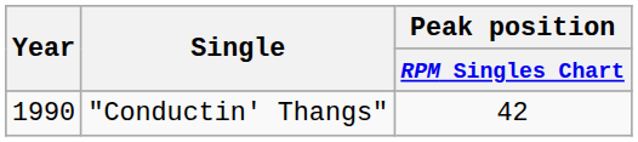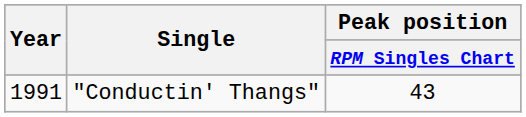"Conductin' Thangs" | Year: 1990 -> 1991
"Conductin' Thangs" | Peak position / RPM Singles Chart: 42 -> 43
